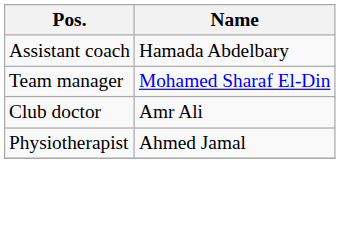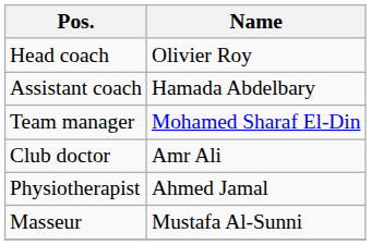+ row: Head coach | Olivier Roy
+ row: Masseur | Mustafa Al-Sunni
